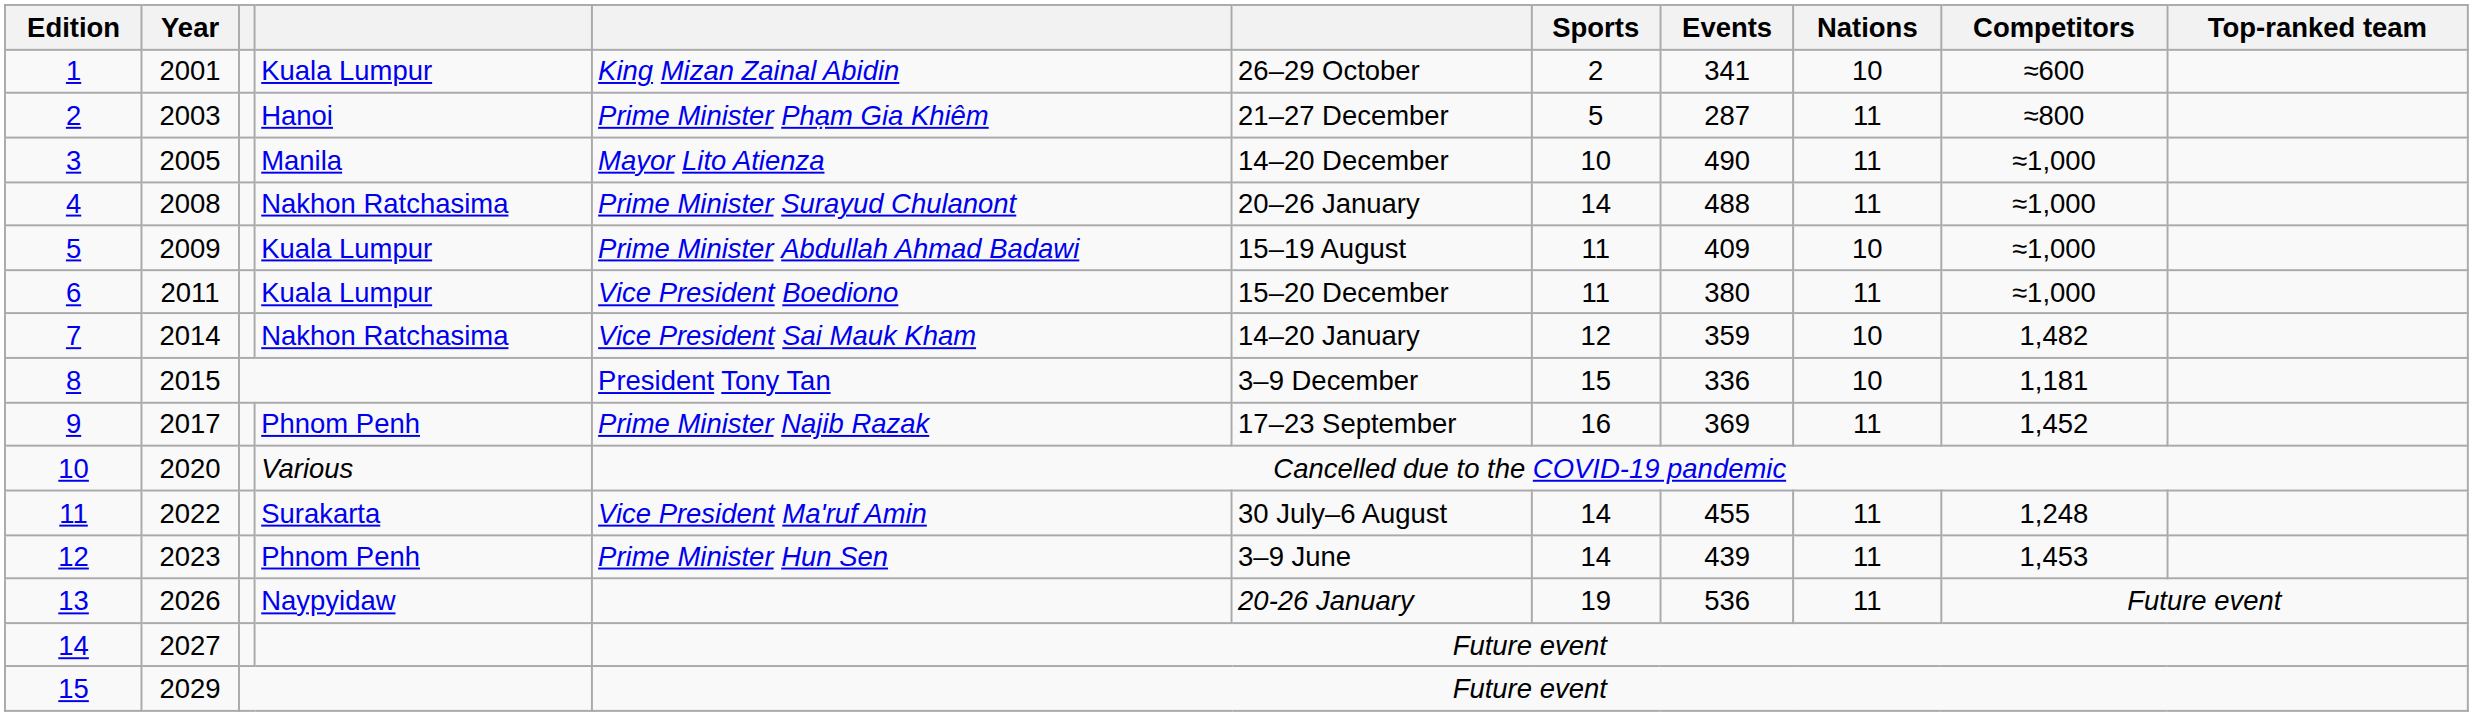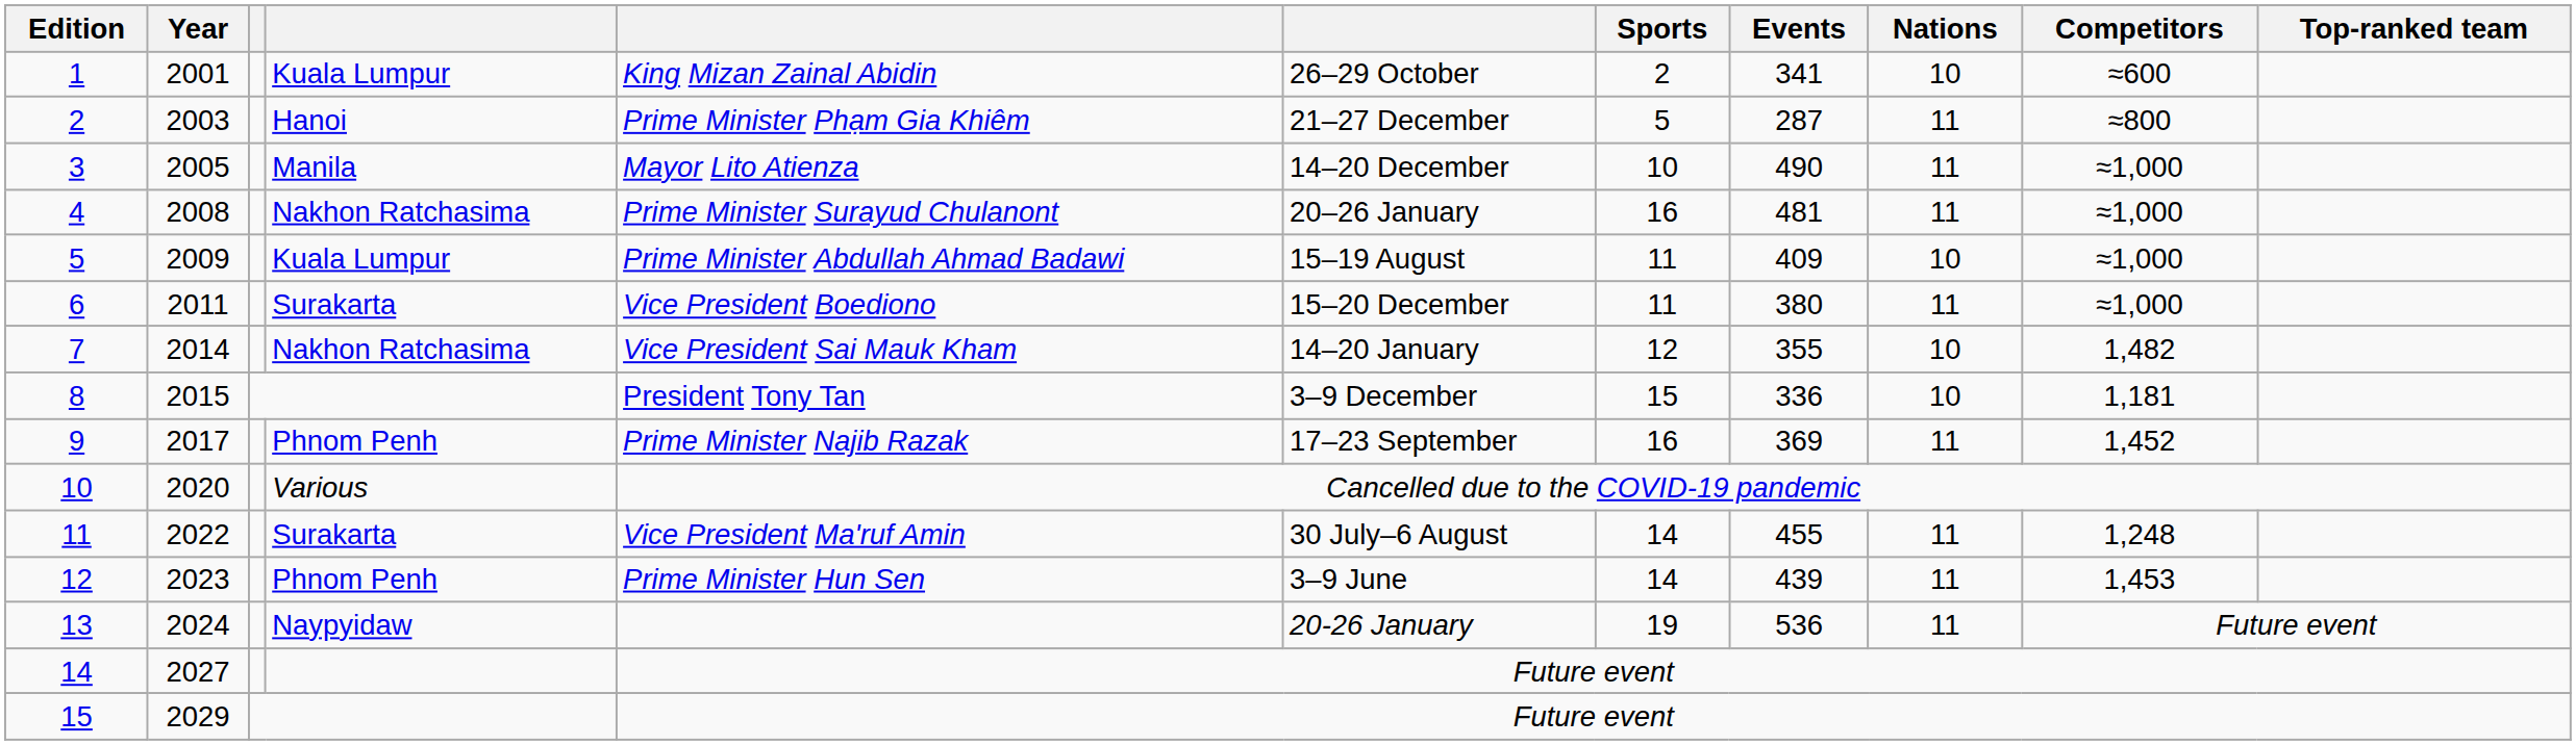4 | Sports: 14 -> 16
4 | Events: 488 -> 481
6 | column 4: Kuala Lumpur -> Surakarta
7 | Events: 359 -> 355
13 | Year: 2026 -> 2024
